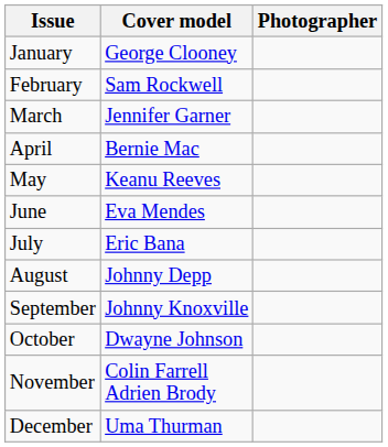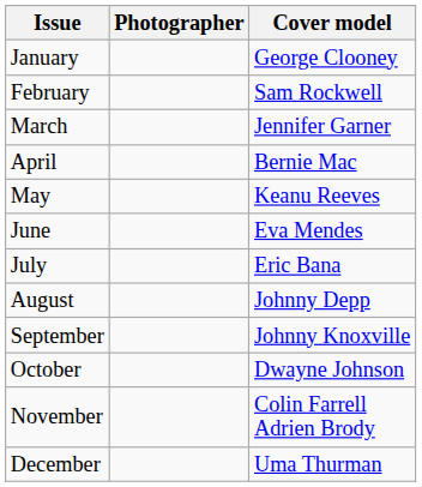columns swapped: Cover model <-> Photographer
